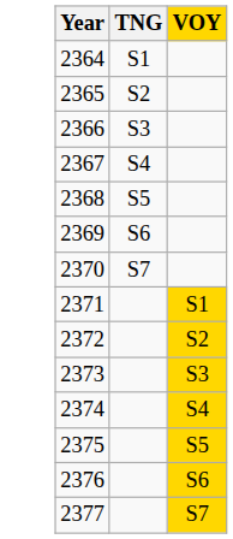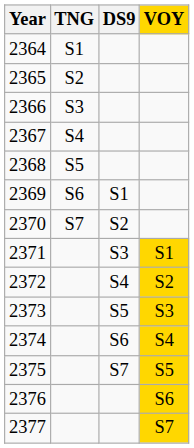+ column: DS9 | S1 | S2 | S3 | S4 | S5 | S6 | S7
